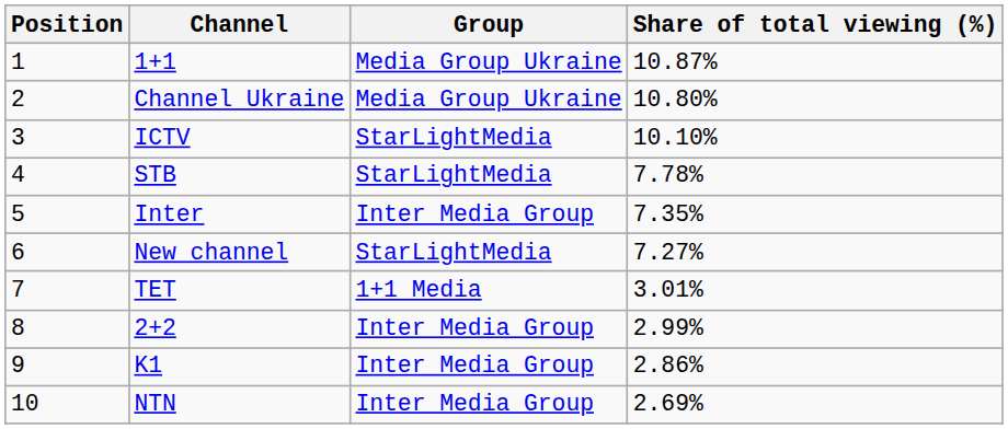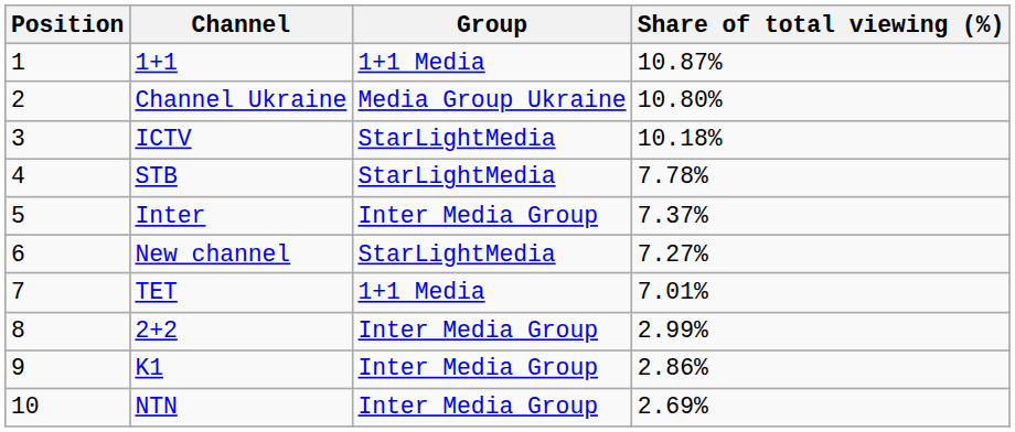1+1 | Group: Media Group Ukraine -> 1+1 Media
ICTV | Share of total viewing (%): 10.10% -> 10.18%
Inter | Share of total viewing (%): 7.35% -> 7.37%
TET | Share of total viewing (%): 3.01% -> 7.01%
